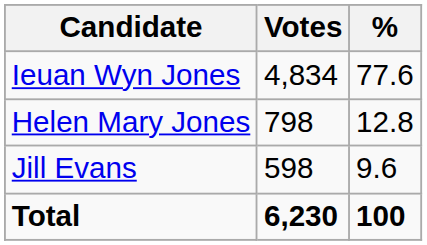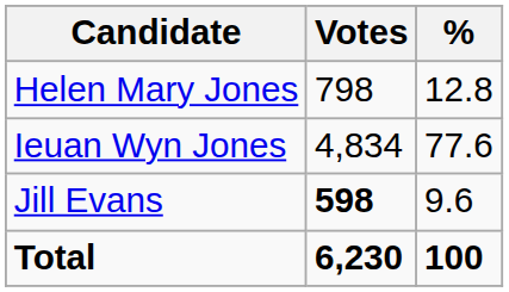rows swapped: Ieuan Wyn Jones <-> Helen Mary Jones
Jill Evans | Votes: normal -> bold
